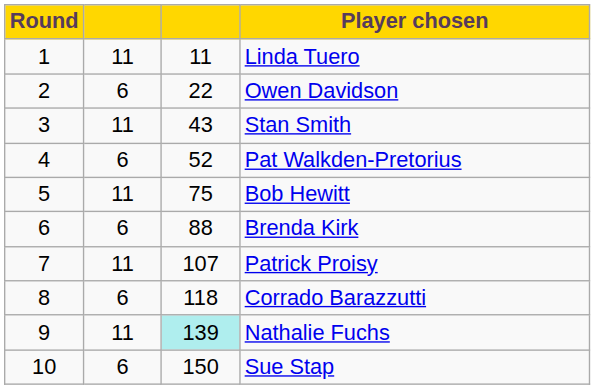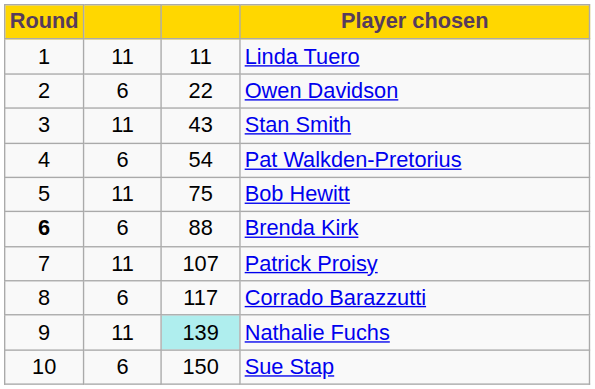Pat Walkden-Pretorius | column 3: 52 -> 54
Brenda Kirk | Round: normal -> bold
Corrado Barazzutti | column 3: 118 -> 117
